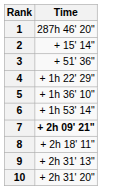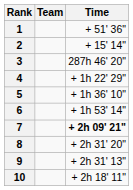+ column: Team
1 | Time: 287h 46' 20" -> + 51' 36"
3 | Time: + 51' 36" -> 287h 46' 20"
8 | Time: + 2h 18' 11" -> + 2h 31' 20"
10 | Time: + 2h 31' 20" -> + 2h 18' 11"
